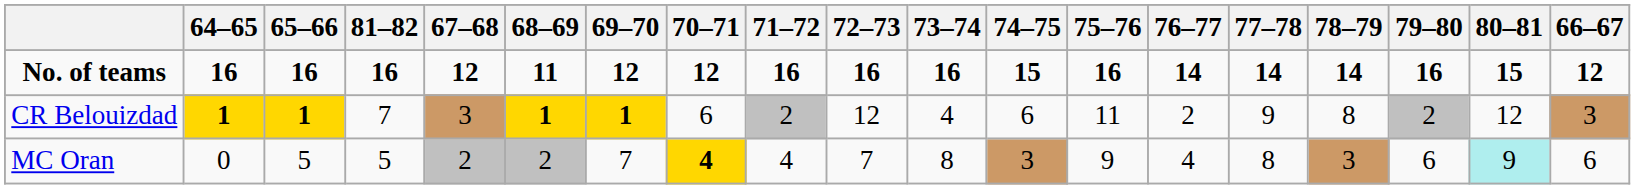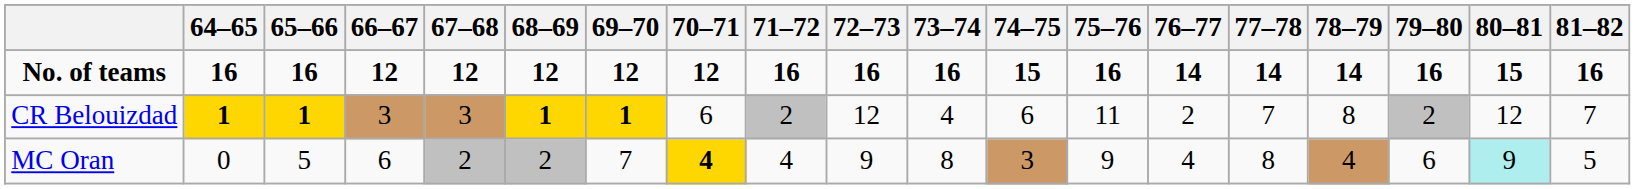columns swapped: 66–67 <-> 81–82
No. of teams | 68–69: 11 -> 12
CR Belouizdad | 77–78: 9 -> 7
MC Oran | 72–73: 7 -> 9
MC Oran | 78–79: 3 -> 4
